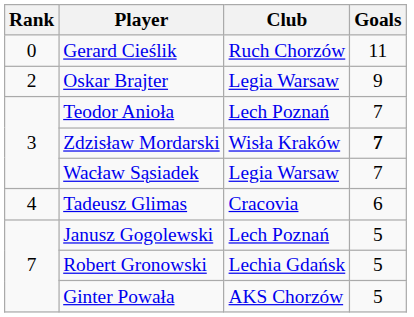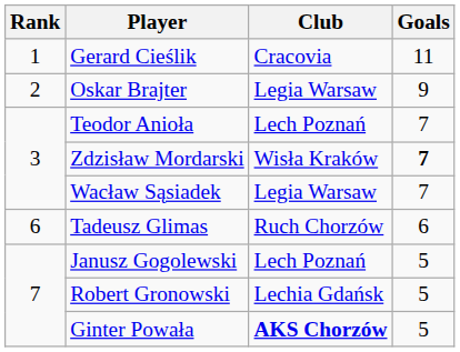Gerard Cieślik | Rank: 0 -> 1
Gerard Cieślik | Club: Ruch Chorzów -> Cracovia
Tadeusz Glimas | Rank: 4 -> 6
Tadeusz Glimas | Club: Cracovia -> Ruch Chorzów
Ginter Powała | Club: normal -> bold
